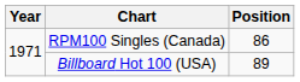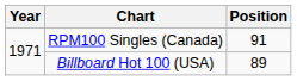RPM100 Singles (Canada) | Position: 86 -> 91
